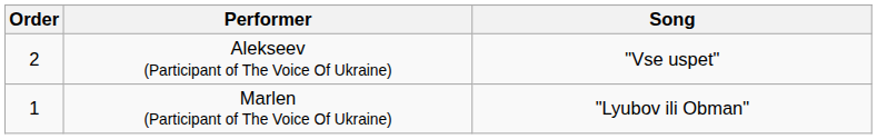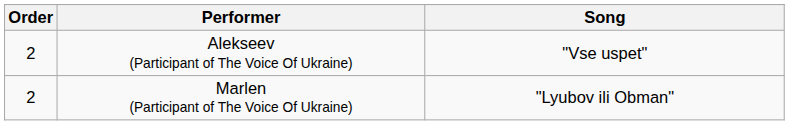Marlen (Participant of The Voice Of Ukraine) | Order: 1 -> 2
